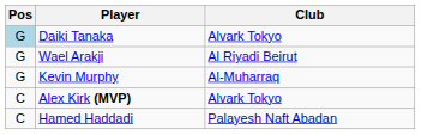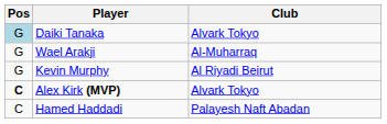Wael Arakji | Club: Al Riyadi Beirut -> Al-Muharraq
Kevin Murphy | Club: Al-Muharraq -> Al Riyadi Beirut
Alex Kirk (MVP) | Pos: normal -> bold
